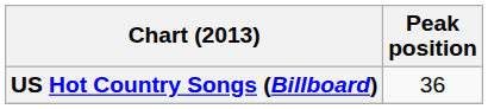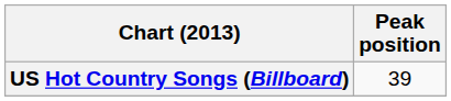US Hot Country Songs (Billboard) | Peak position: 36 -> 39
